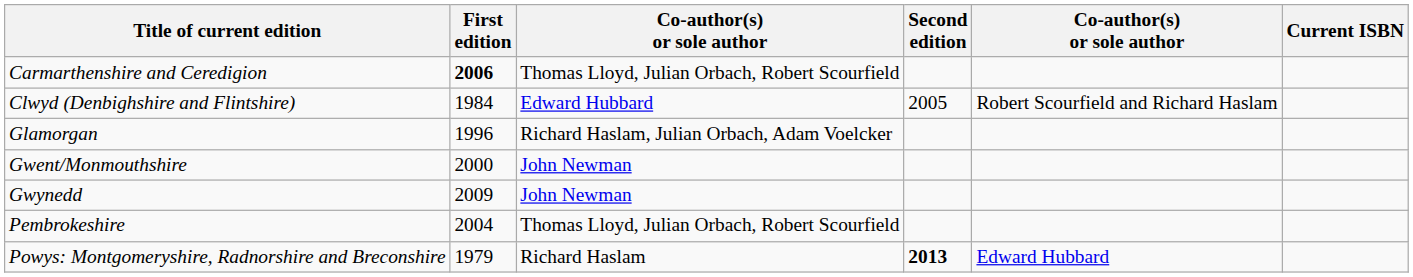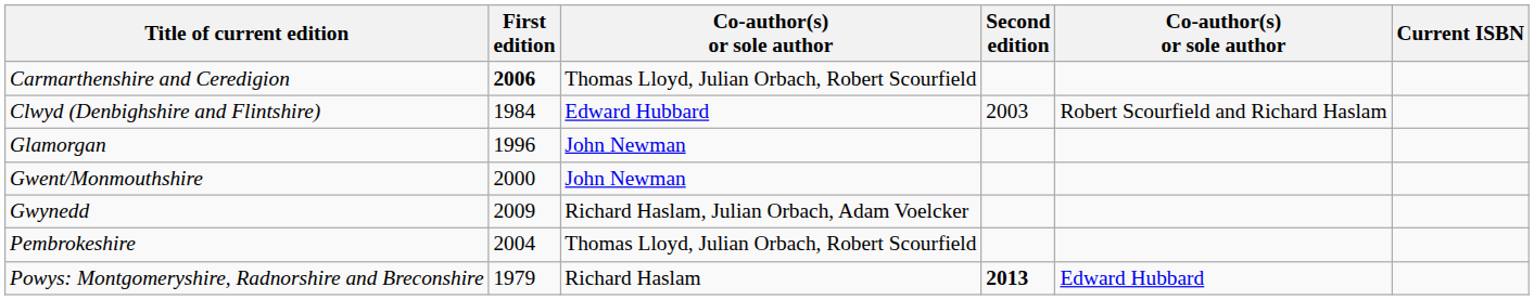Clwyd (Denbighshire and Flintshire) | Second edition: 2005 -> 2003
Glamorgan | column 3: Richard Haslam, Julian Orbach, Adam Voelcker -> John Newman
Gwynedd | column 3: John Newman -> Richard Haslam, Julian Orbach, Adam Voelcker
